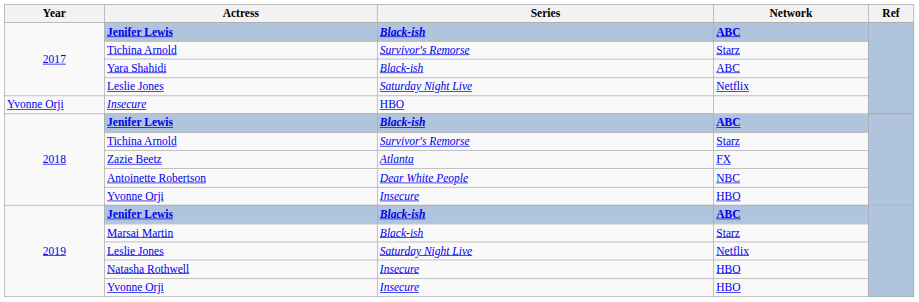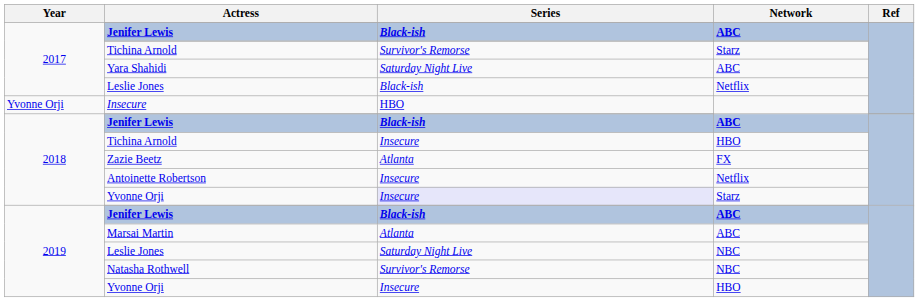Yara Shahidi | Series: Black-ish -> Saturday Night Live
2017 / Leslie Jones | Series: Saturday Night Live -> Black-ish
2018 / Tichina Arnold | Series: Survivor's Remorse -> Insecure
2018 / Tichina Arnold | Network: Starz -> HBO
Antoinette Robertson | Series: Dear White People -> Insecure
Antoinette Robertson | Network: NBC -> Netflix
2018 / Yvonne Orji | Series: no background -> lavender background
2018 / Yvonne Orji | Network: HBO -> Starz
Marsai Martin | Series: Black-ish -> Atlanta
Marsai Martin | Network: Starz -> ABC
2019 / Leslie Jones | Network: Netflix -> NBC
Natasha Rothwell | Series: Insecure -> Survivor's Remorse
Natasha Rothwell | Network: HBO -> NBC
